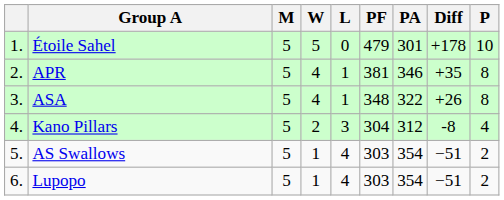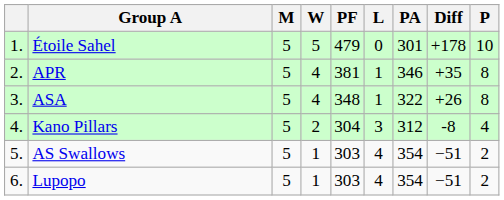columns swapped: L <-> PF
